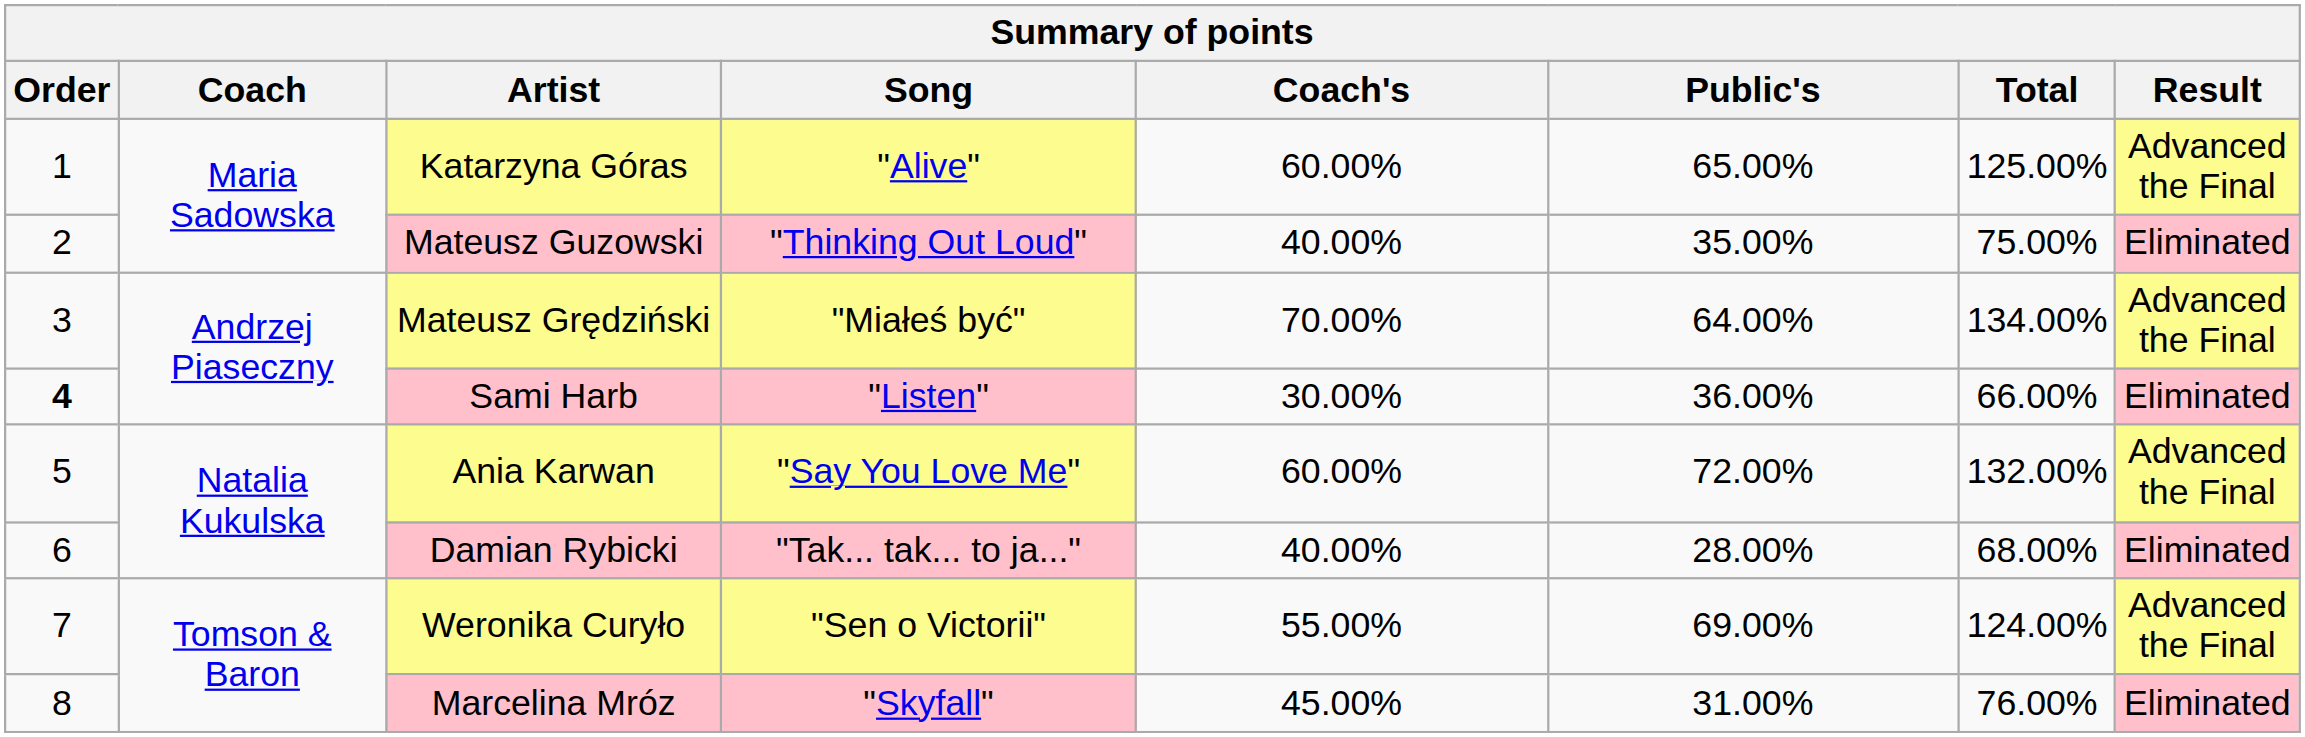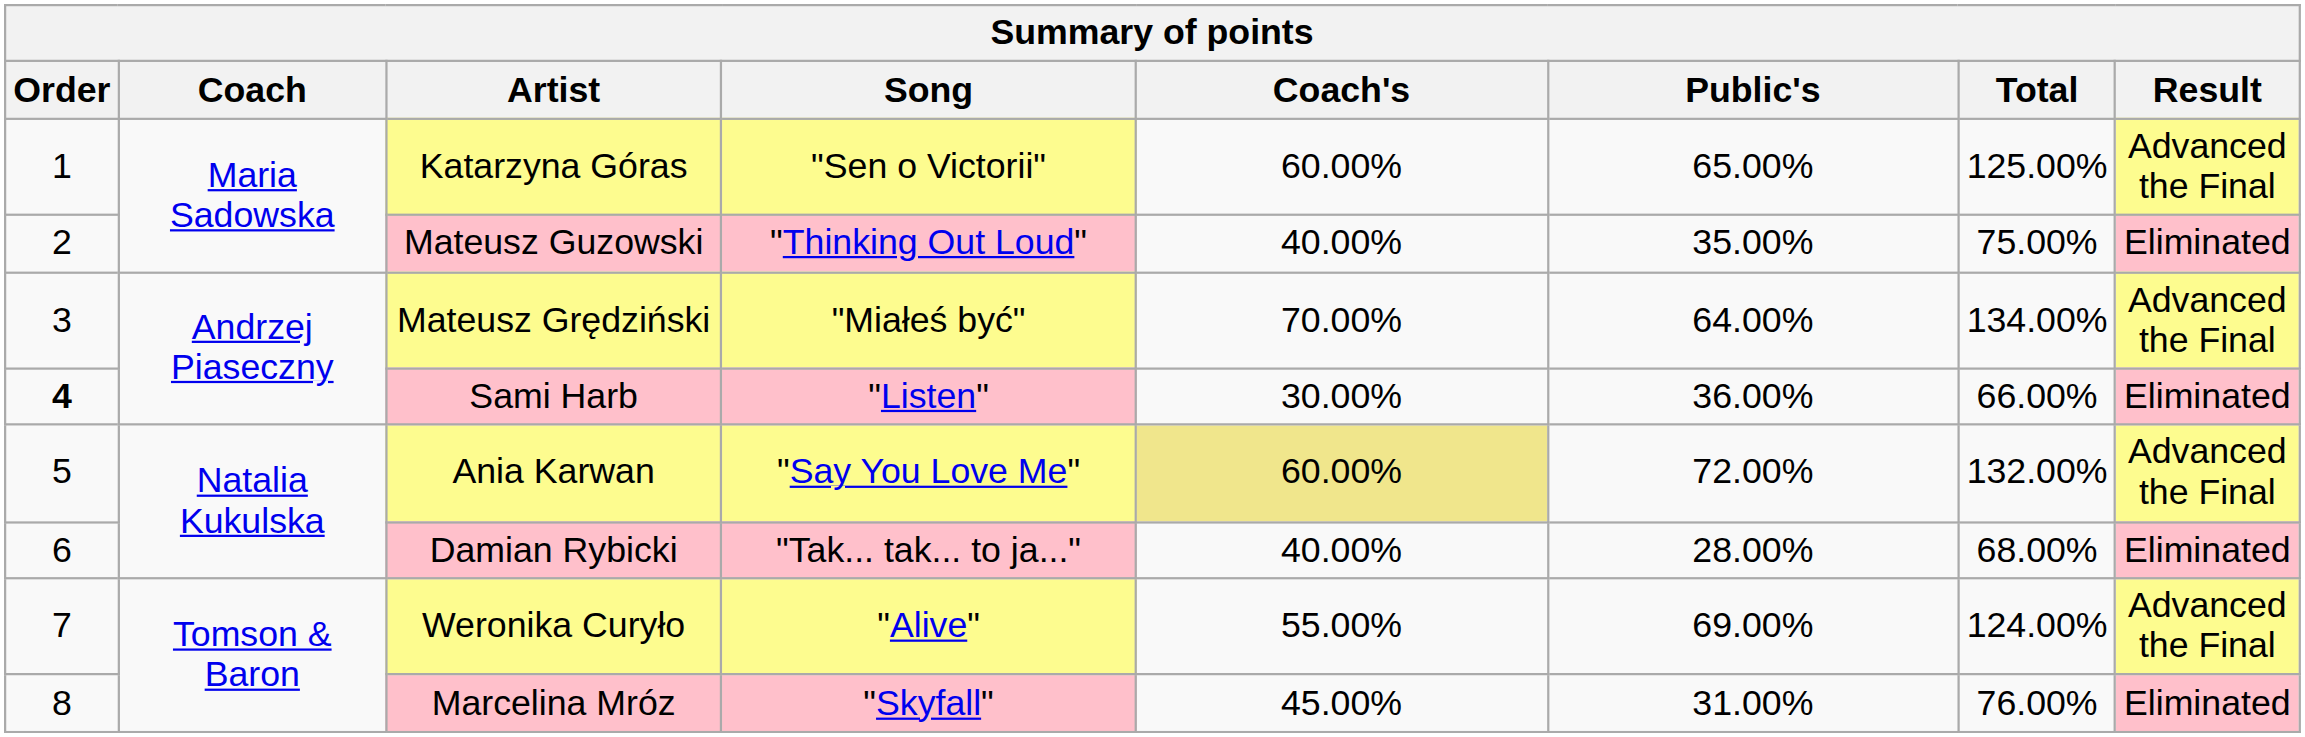Katarzyna Góras | Song: "Alive" -> "Sen o Victorii"
Ania Karwan | Coach's: no background -> khaki background
Weronika Curyło | Song: "Sen o Victorii" -> "Alive"
